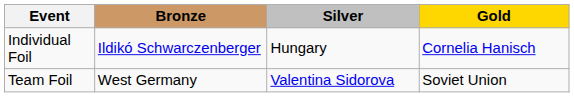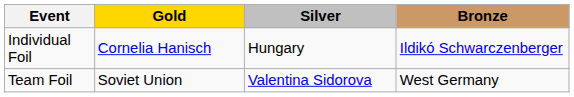columns swapped: Gold <-> Bronze
